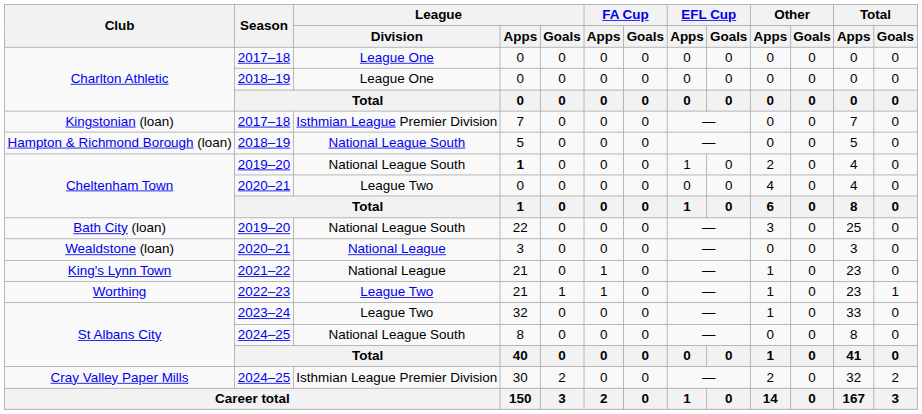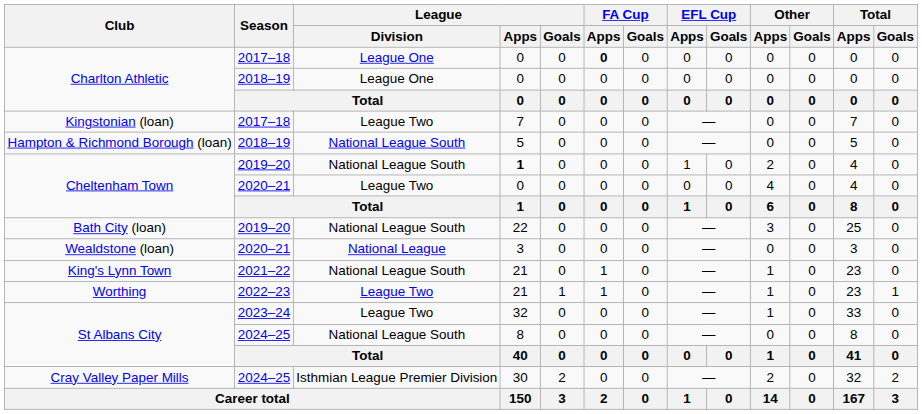Charlton Athletic / 2017–18 | FA Cup / Apps: normal -> bold
Kingstonian (loan) | League / Division: Isthmian League Premier Division -> League Two
King's Lynn Town | League / Division: National League -> National League South
